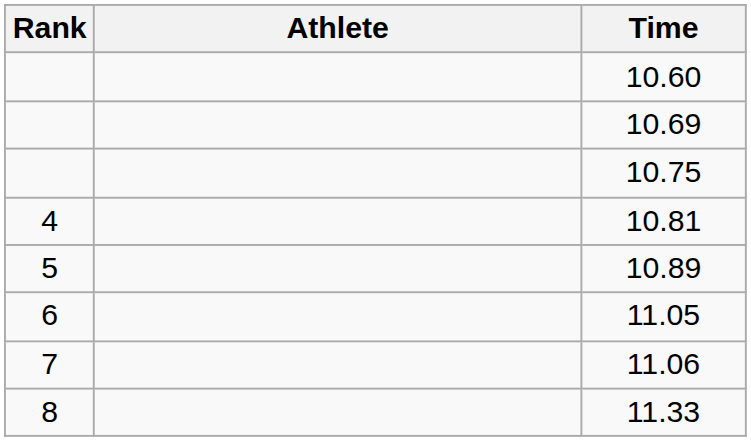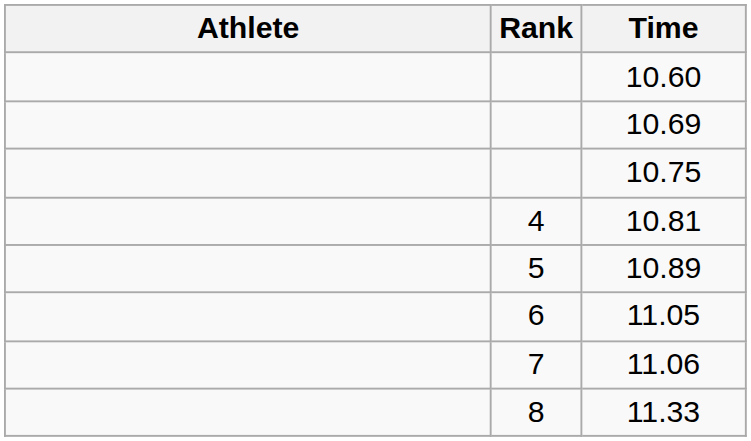columns swapped: Rank <-> Athlete
